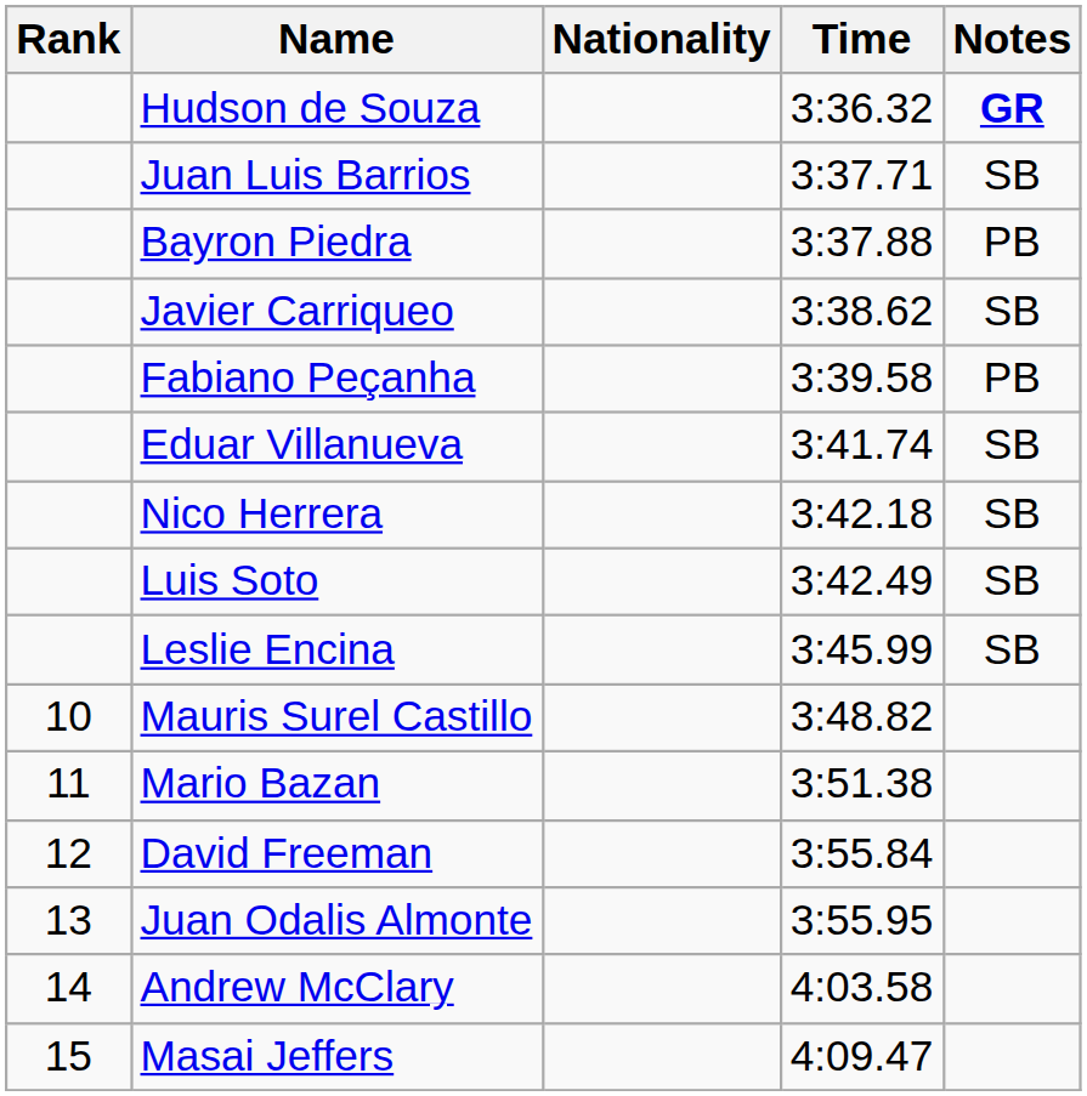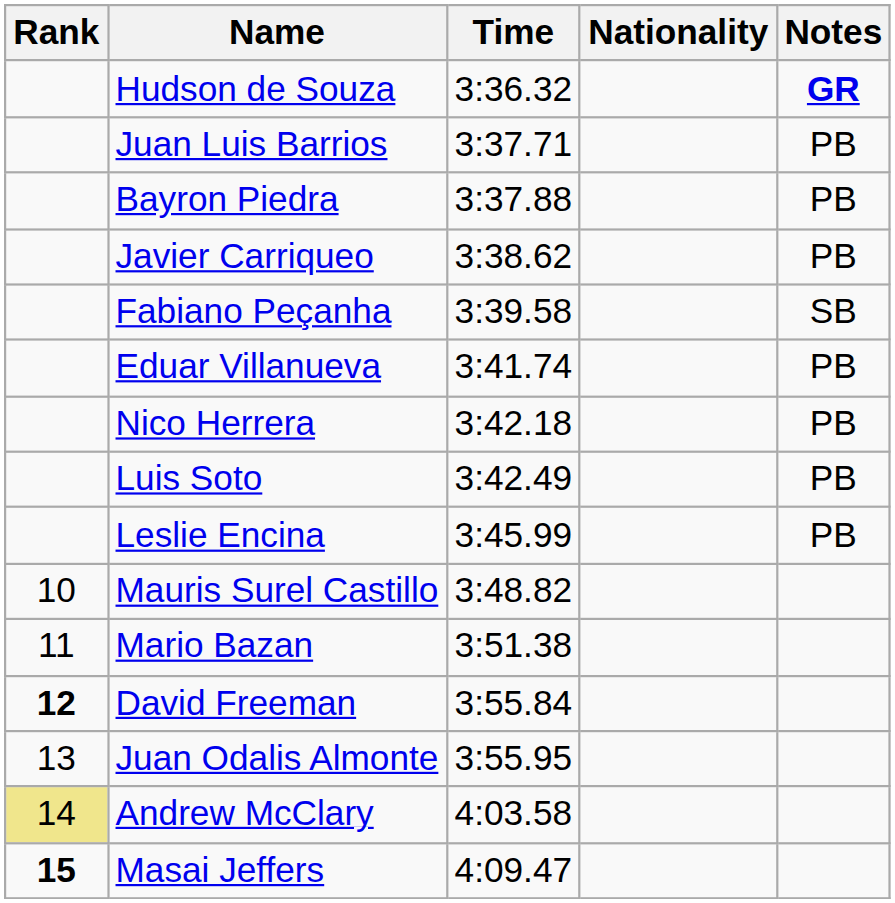columns swapped: Nationality <-> Time
Juan Luis Barrios | Notes: SB -> PB
Javier Carriqueo | Notes: SB -> PB
Fabiano Peçanha | Notes: PB -> SB
Eduar Villanueva | Notes: SB -> PB
Nico Herrera | Notes: SB -> PB
Luis Soto | Notes: SB -> PB
Leslie Encina | Notes: SB -> PB
David Freeman | Rank: normal -> bold
Andrew McClary | Rank: no background -> khaki background
Masai Jeffers | Rank: normal -> bold
